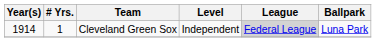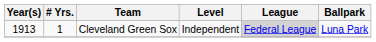Cleveland Green Sox | Year(s): 1914 -> 1913
